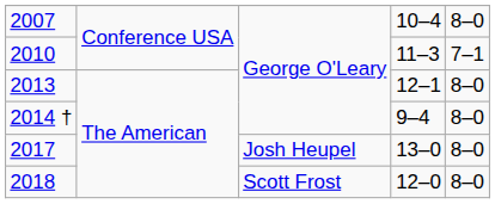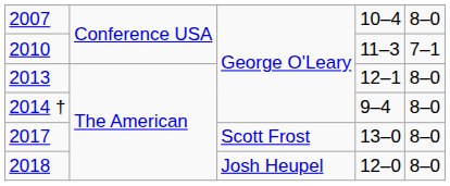2017 | column 3: Josh Heupel -> Scott Frost
2018 | column 3: Scott Frost -> Josh Heupel
